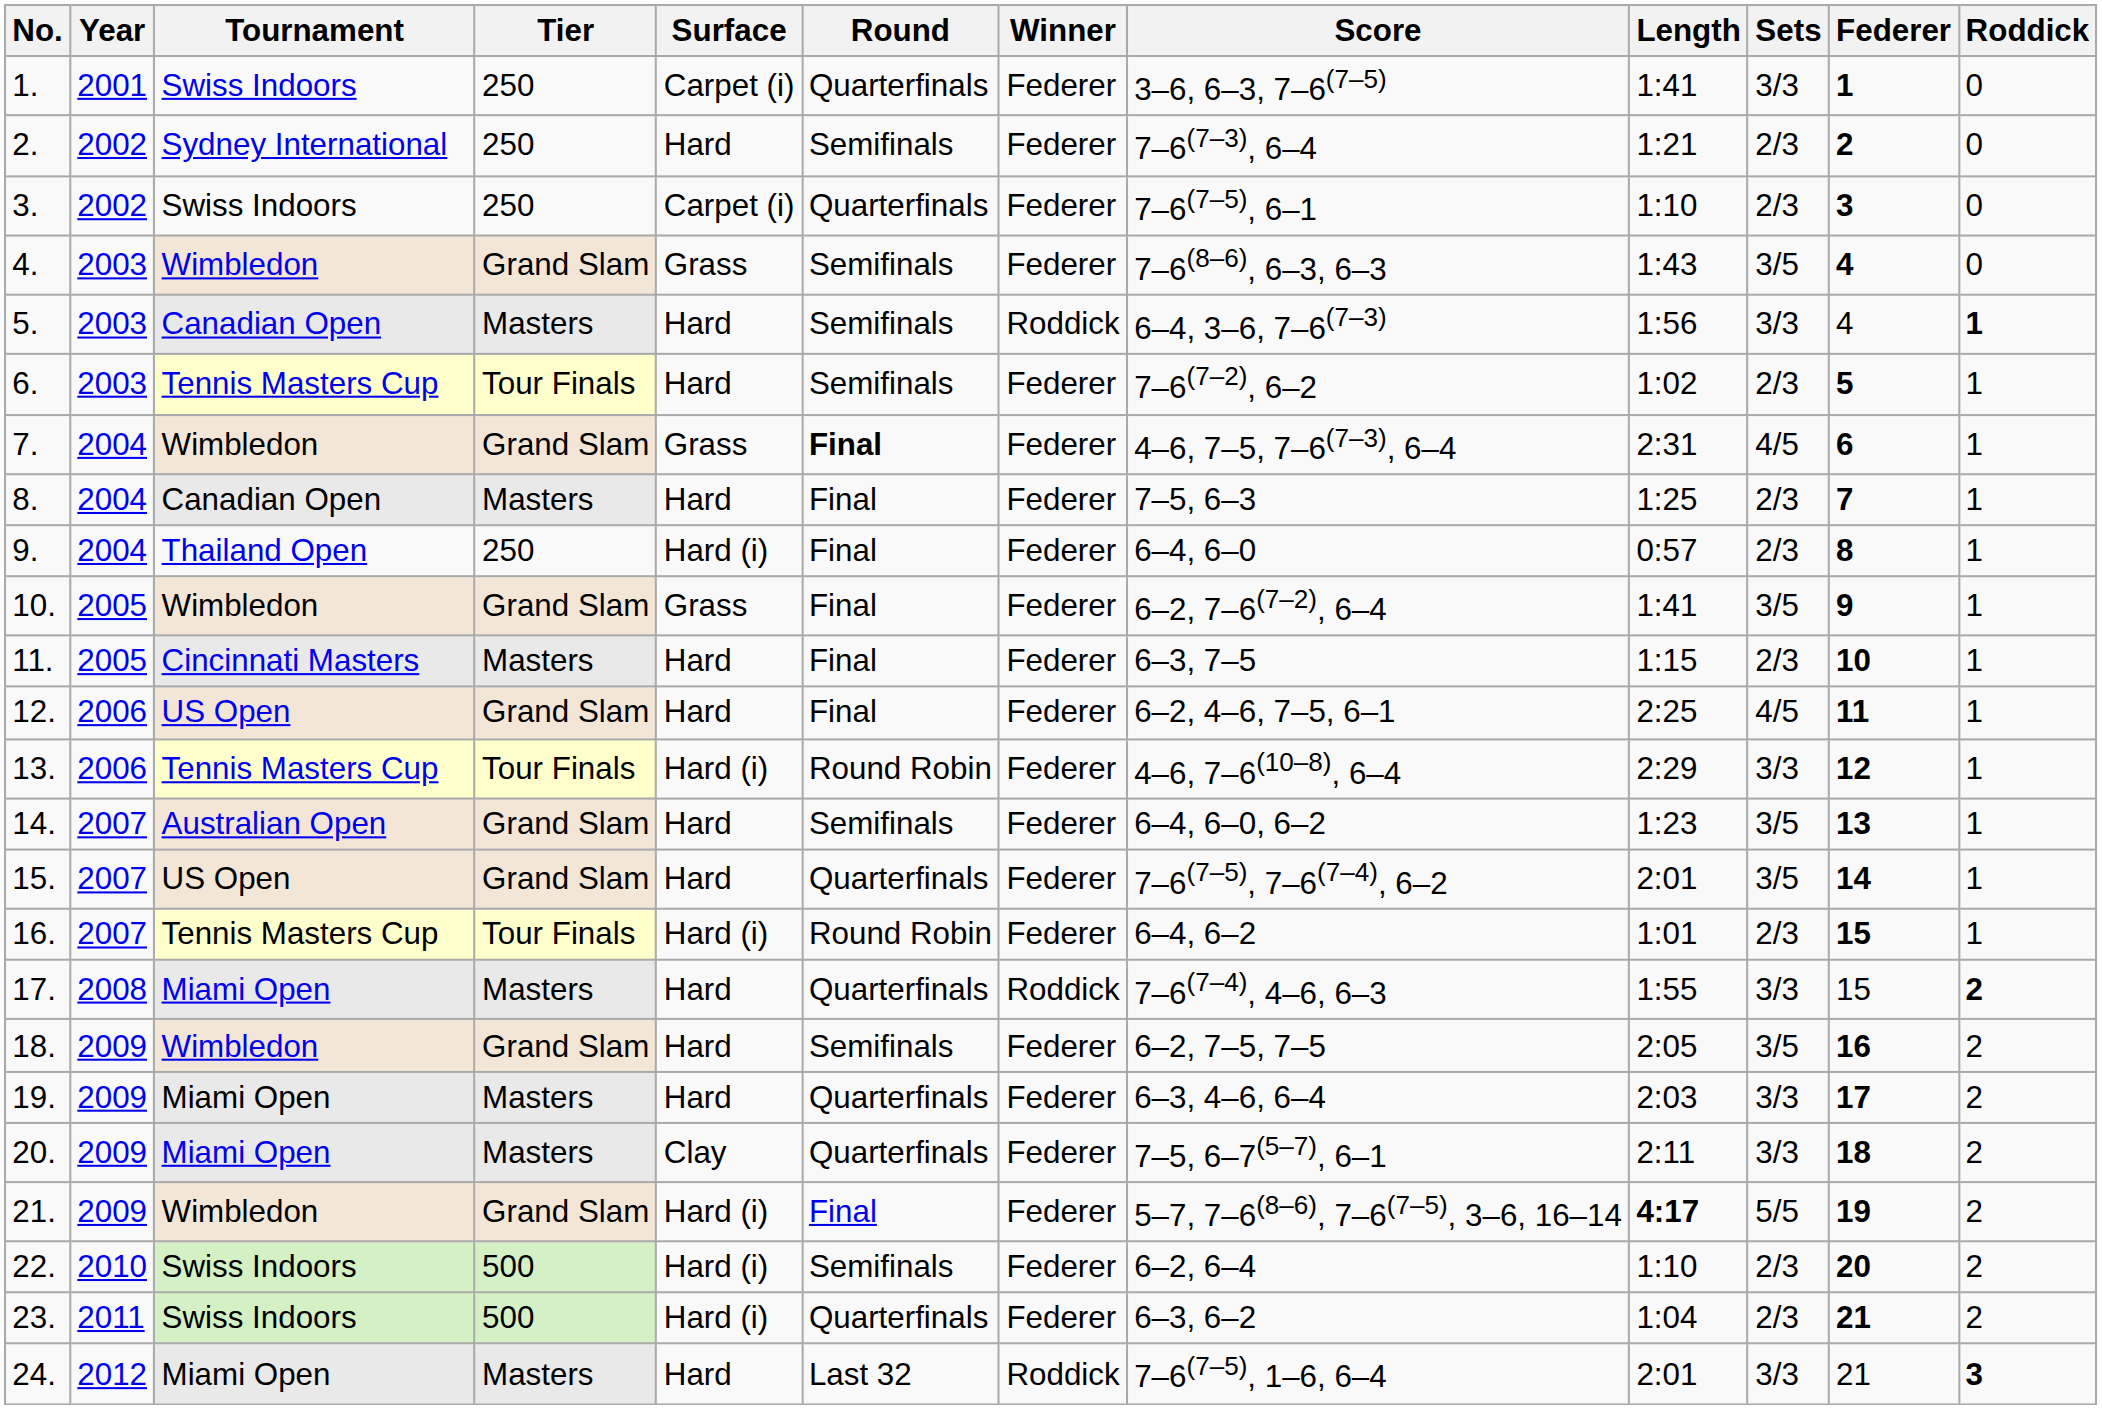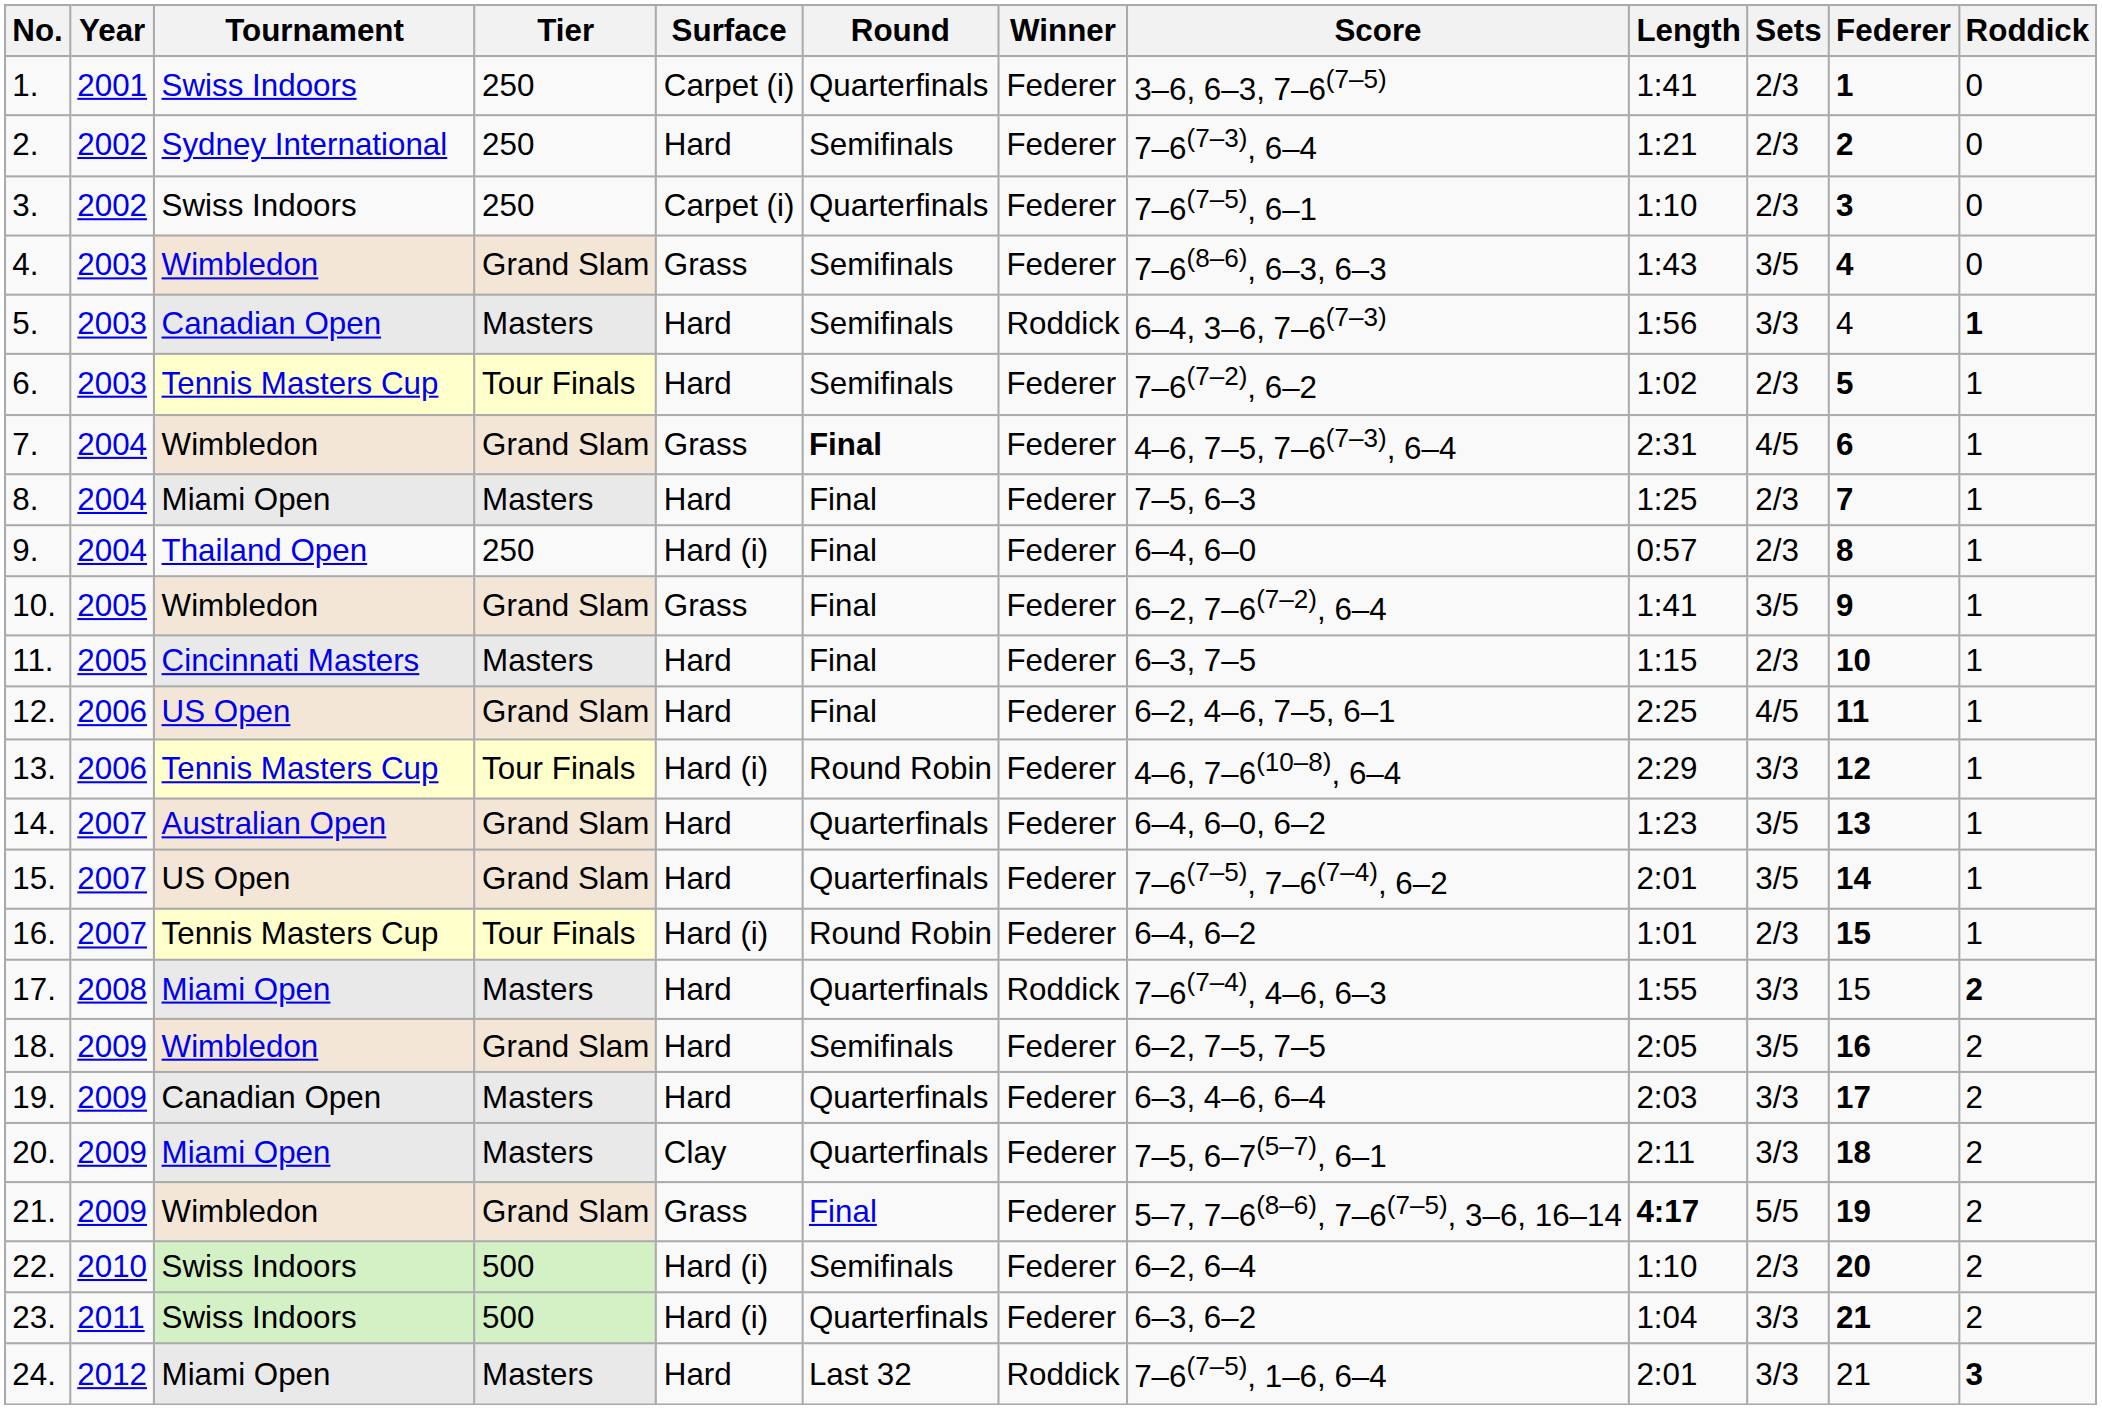1. | Sets: 3/3 -> 2/3
8. | Tournament: Canadian Open -> Miami Open
14. | Round: Semifinals -> Quarterfinals
19. | Tournament: Miami Open -> Canadian Open
21. | Surface: Hard (i) -> Grass
23. | Sets: 2/3 -> 3/3
